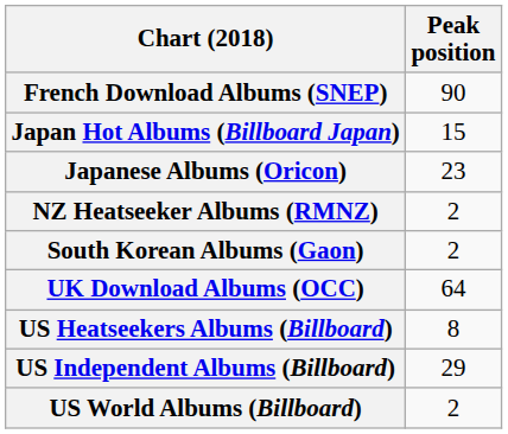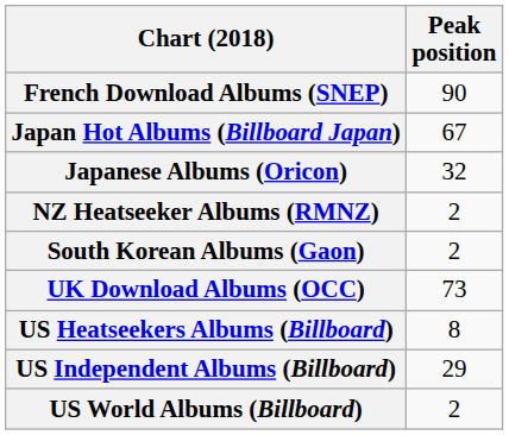Japan Hot Albums (Billboard Japan) | Peak position: 15 -> 67
Japanese Albums (Oricon) | Peak position: 23 -> 32
UK Download Albums (OCC) | Peak position: 64 -> 73
